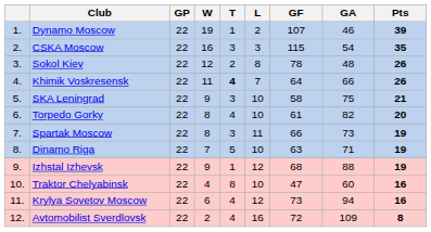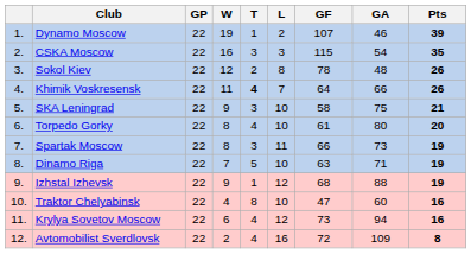Torpedo Gorky | GA: 82 -> 80
